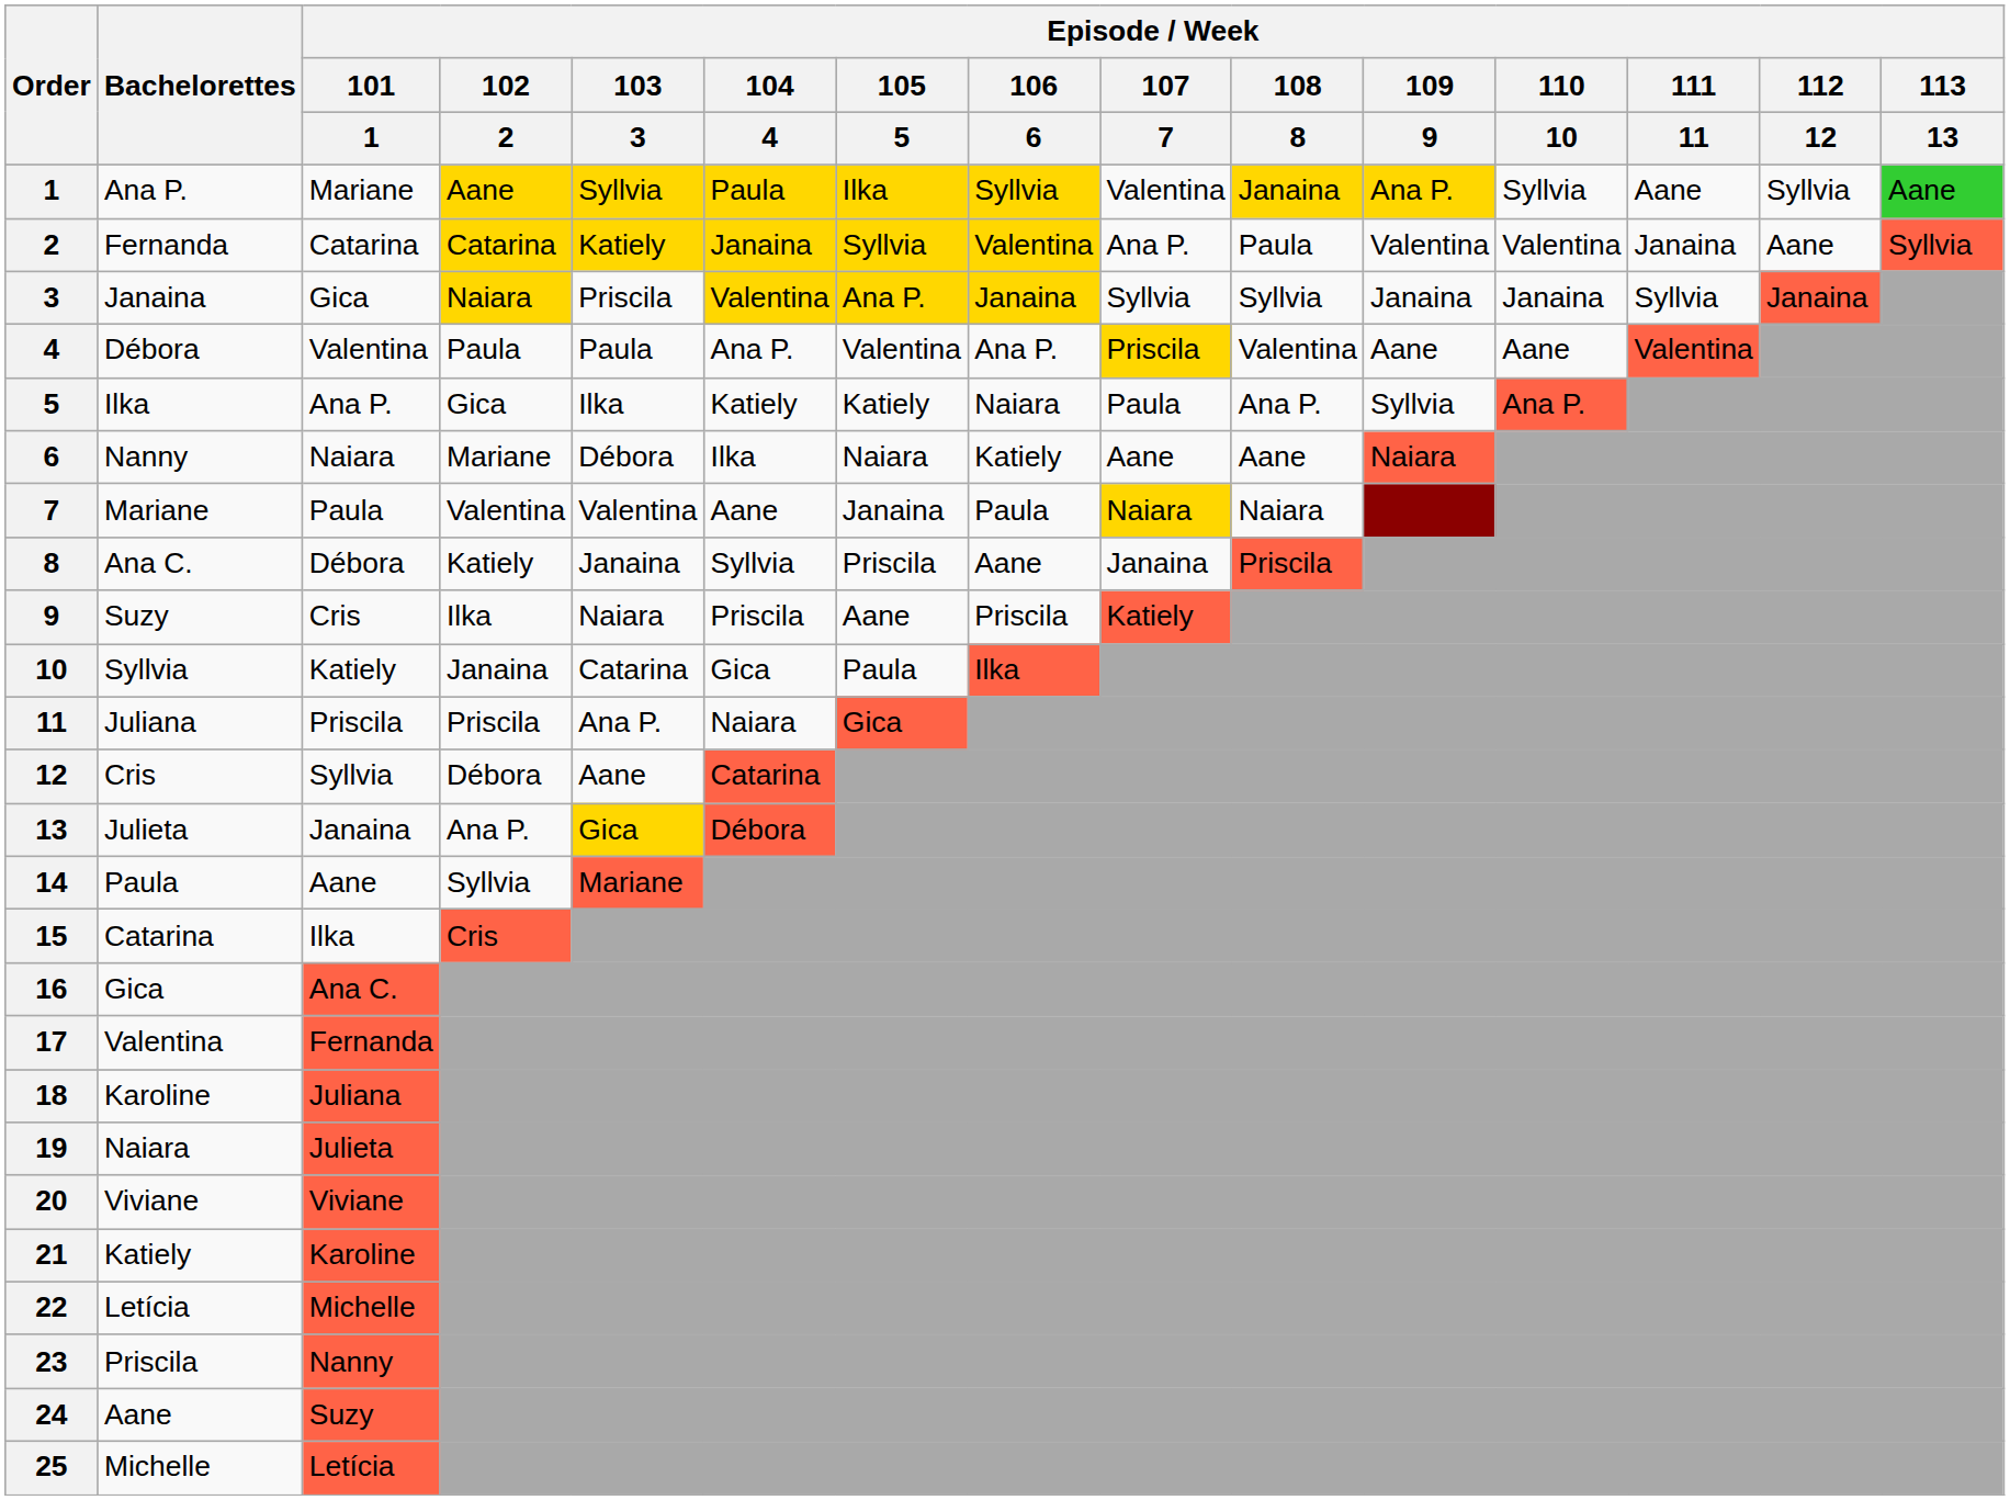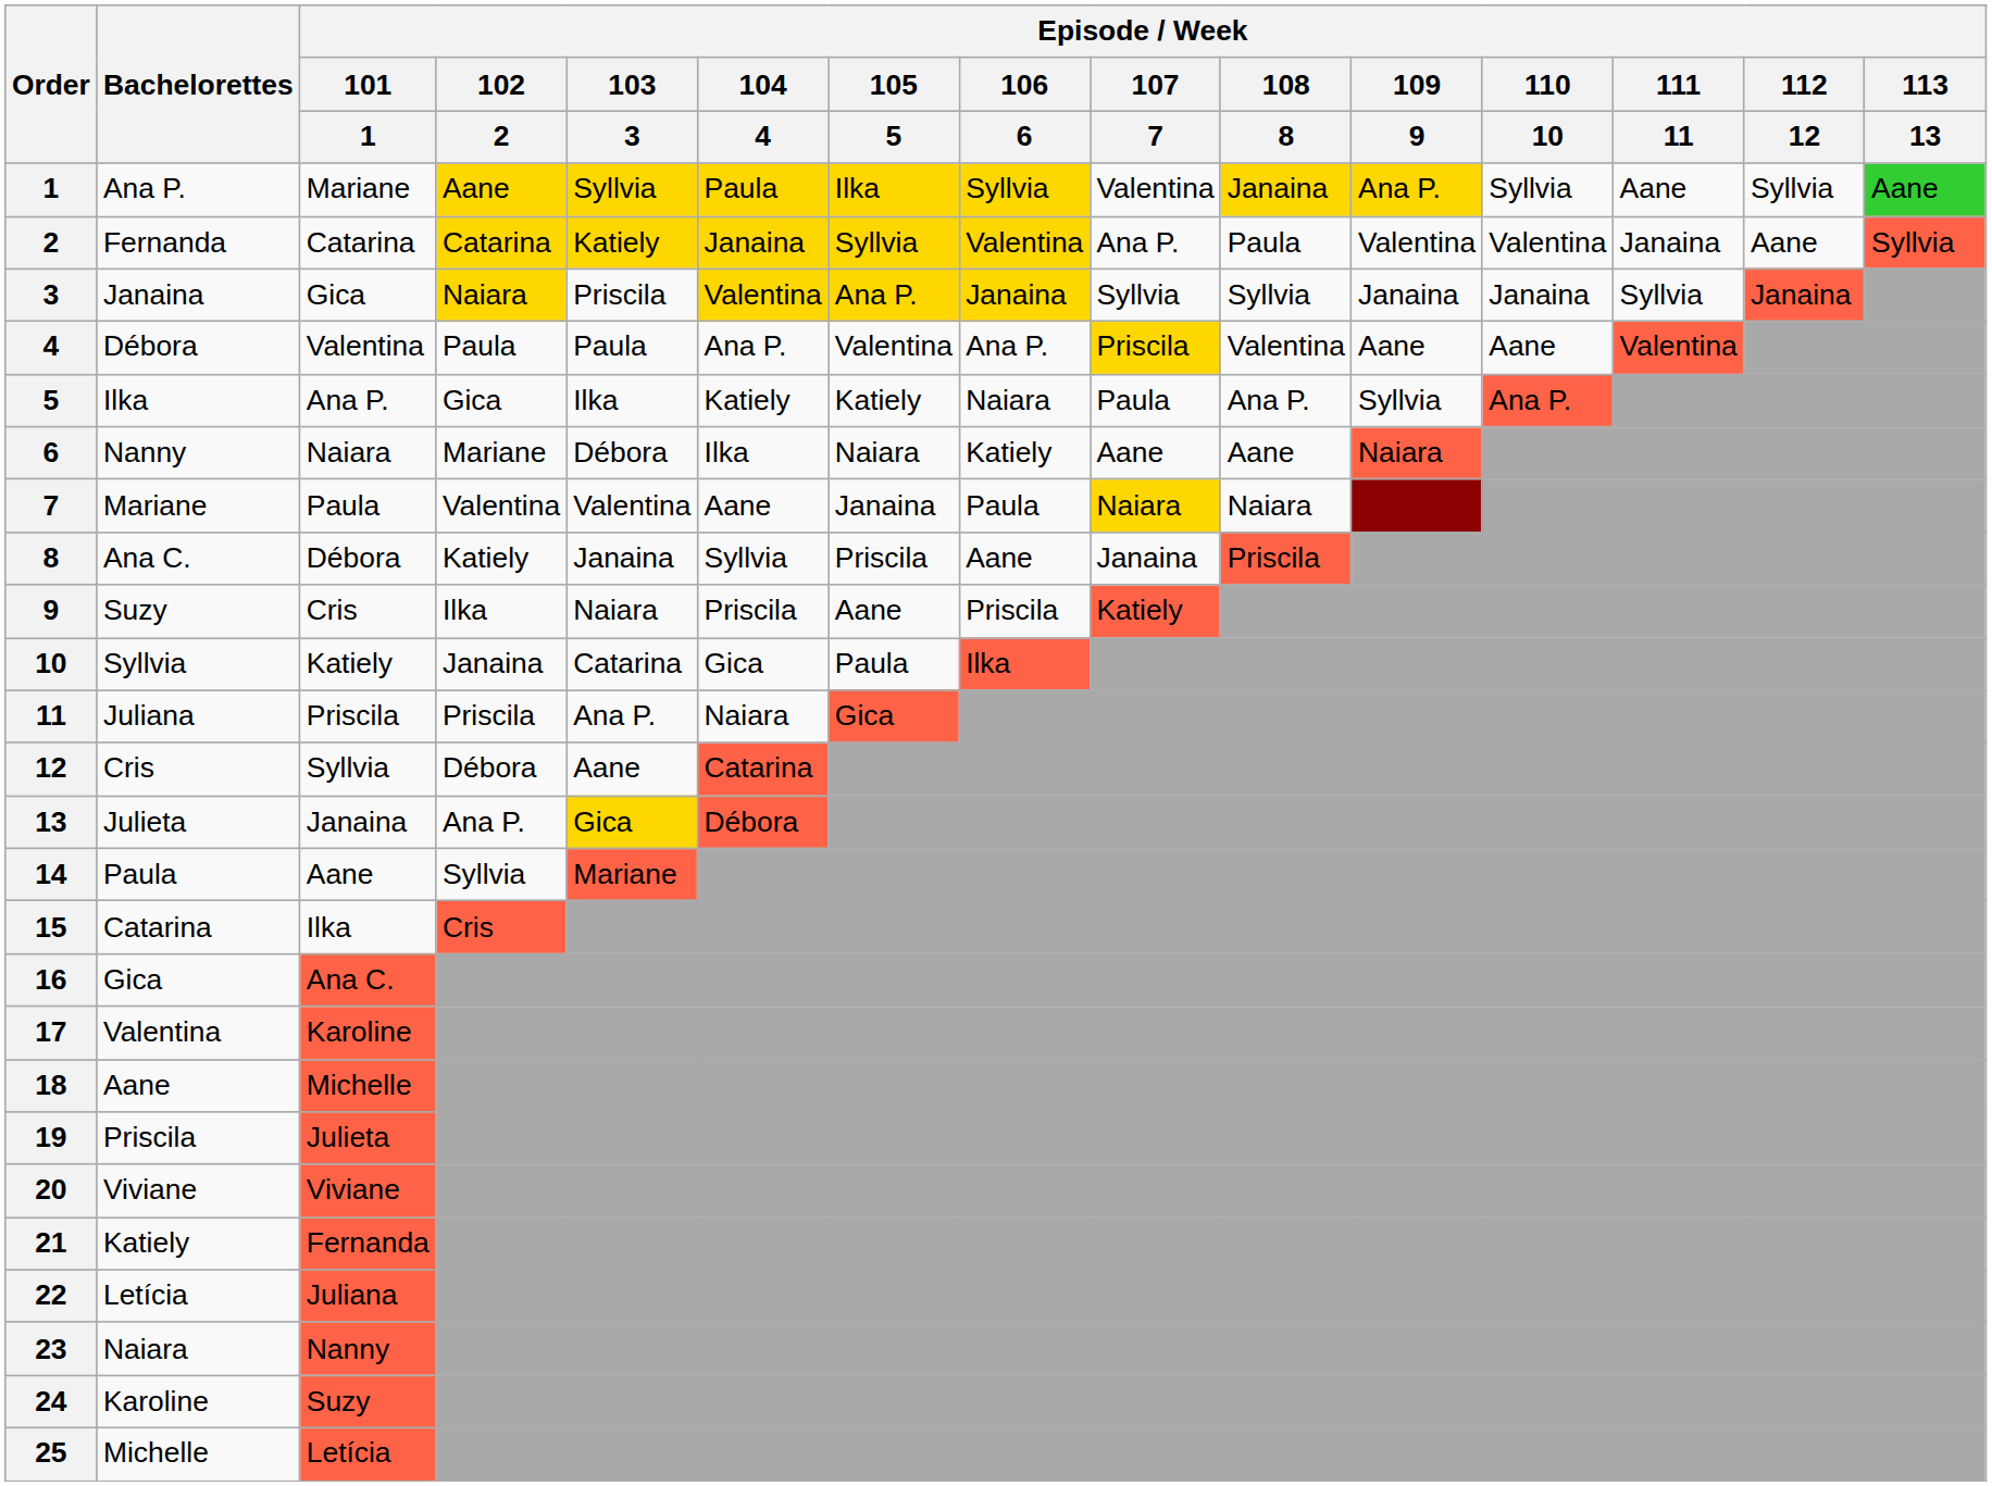17 | Episode / Week / 101 / 1: Fernanda -> Karoline
18 | Bachelorettes: Karoline -> Aane
18 | Episode / Week / 101 / 1: Juliana -> Michelle
19 | Bachelorettes: Naiara -> Priscila
21 | Episode / Week / 101 / 1: Karoline -> Fernanda
22 | Episode / Week / 101 / 1: Michelle -> Juliana
23 | Bachelorettes: Priscila -> Naiara
24 | Bachelorettes: Aane -> Karoline
